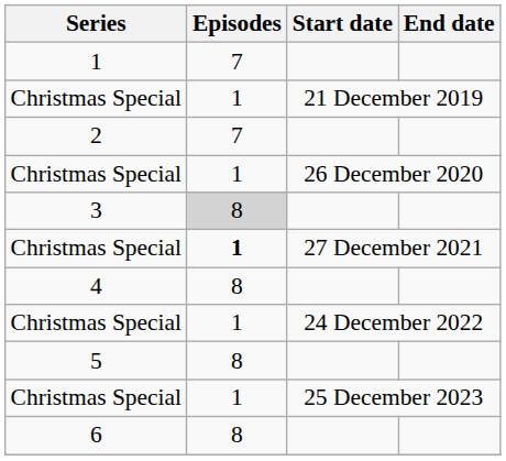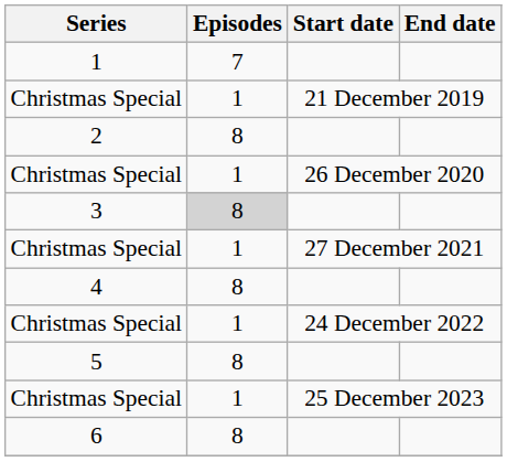2 | Episodes: 7 -> 8
Christmas Special / 27 December 2021 | Episodes: bold -> normal
